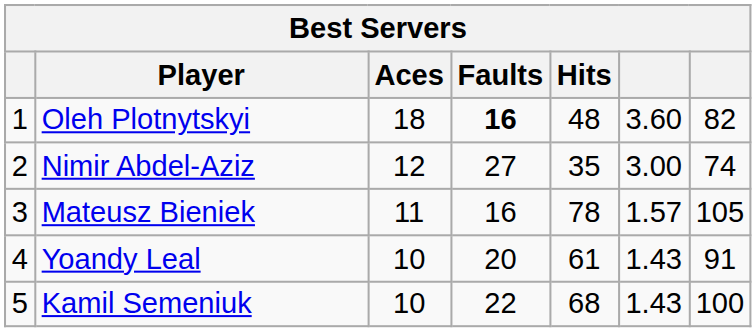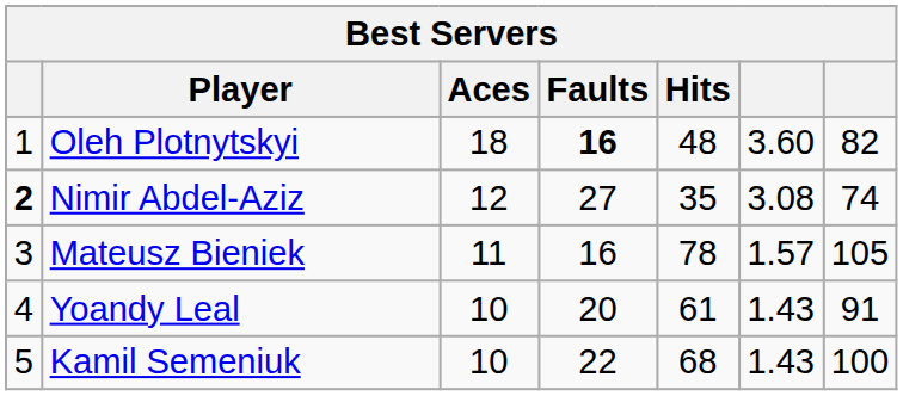Nimir Abdel-Aziz | column 1: normal -> bold
Nimir Abdel-Aziz | column 6: 3.00 -> 3.08
